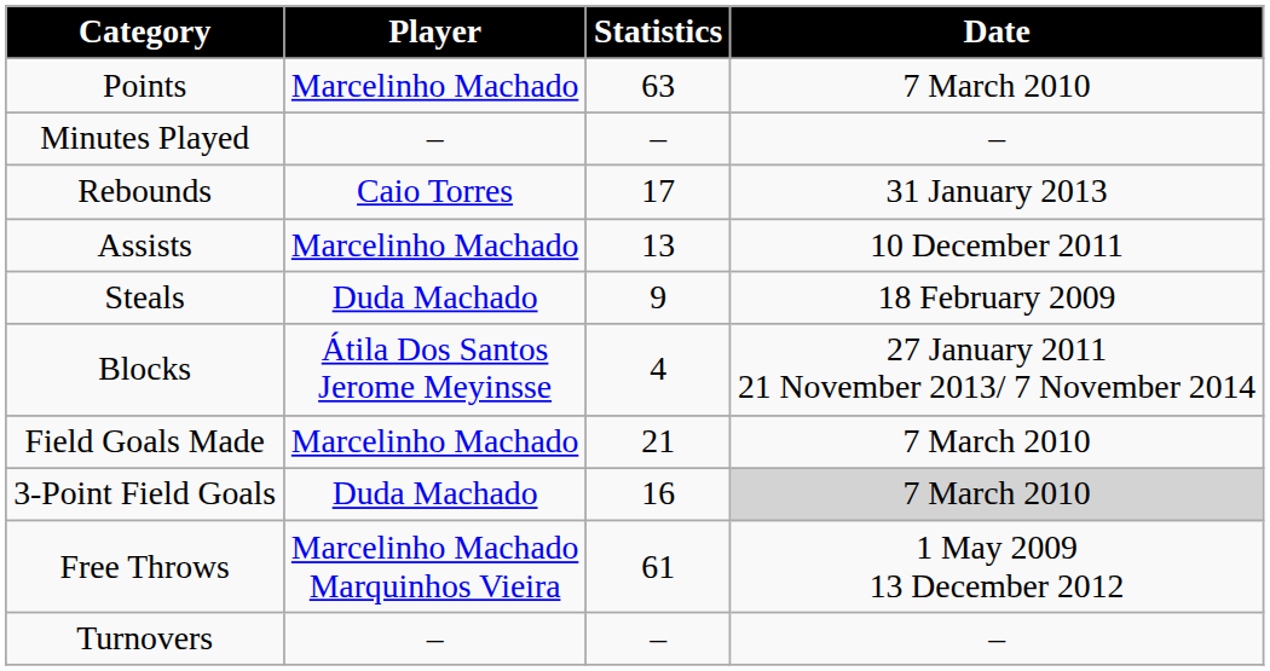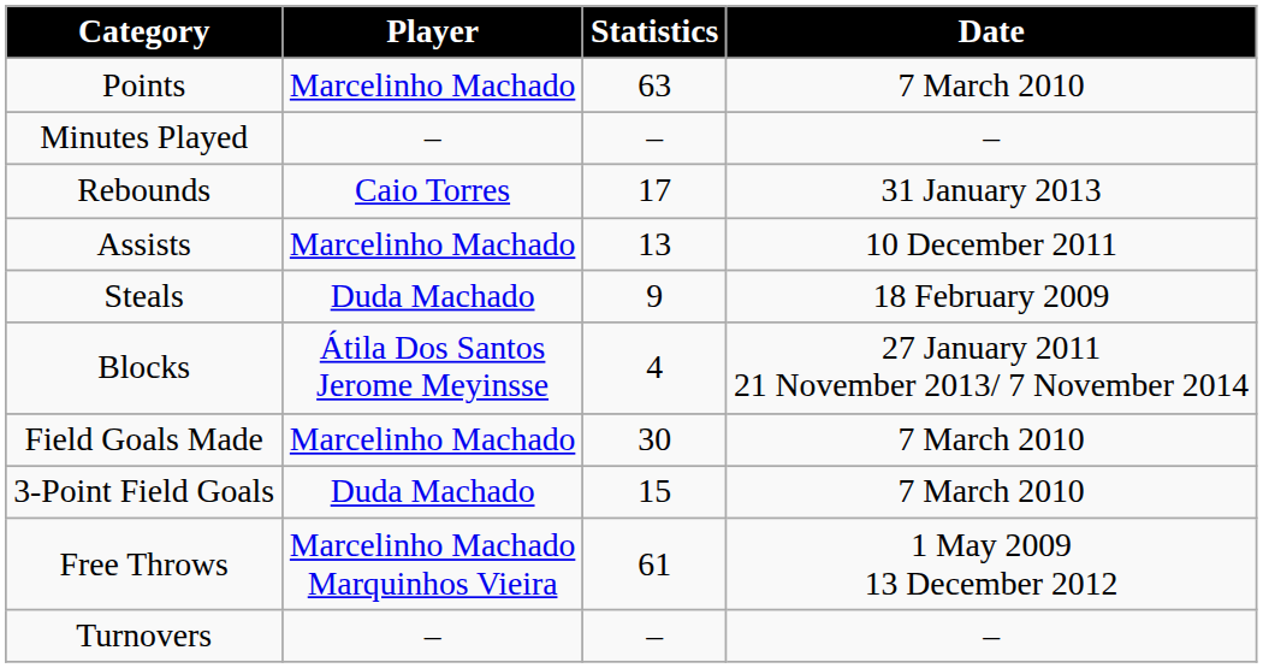Field Goals Made | Statistics: 21 -> 30
3-Point Field Goals | Statistics: 16 -> 15
3-Point Field Goals | Date: lightgrey background -> no background
